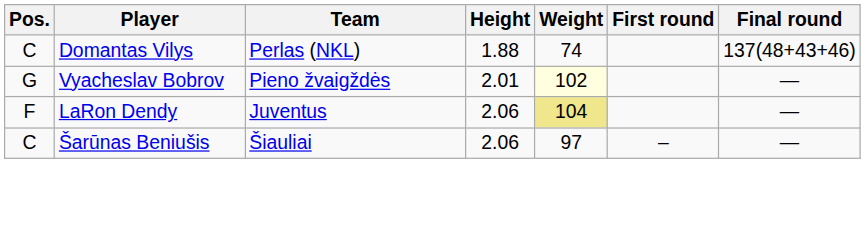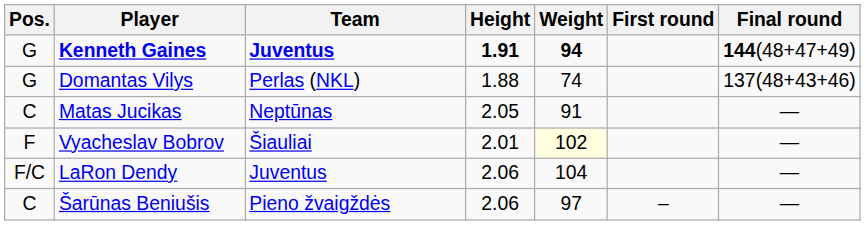+ row: G | Kenneth Gaines | Juventus | 1.91 | 94 | 144(48+47+49)
Domantas Vilys | Pos.: C -> G
+ row: C | Matas Jucikas | Neptūnas | 2.05 | 91 | —
Vyacheslav Bobrov | Pos.: G -> F
Vyacheslav Bobrov | Team: Pieno žvaigždės -> Šiauliai
LaRon Dendy | Pos.: F -> F/C
LaRon Dendy | Weight: khaki background -> no background
Šarūnas Beniušis | Team: Šiauliai -> Pieno žvaigždės
